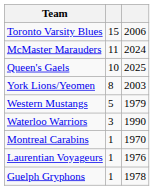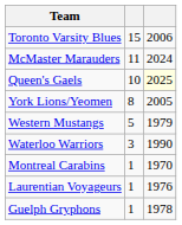Queen's Gaels | column 3: no background -> lightyellow background
York Lions/Yeomen | column 3: 2003 -> 2005
